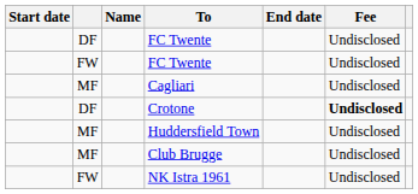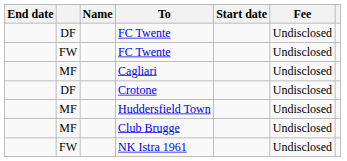columns swapped: Start date <-> End date
Crotone | Fee: bold -> normal
